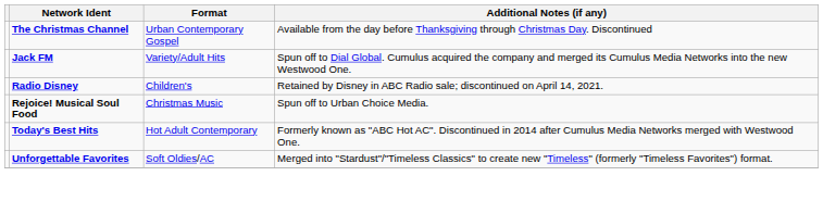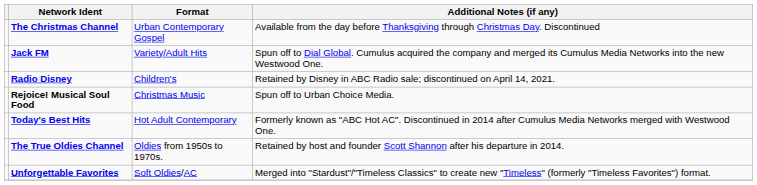+ row: The True Oldies Channel | Oldies from 1950s to 1970s. | Retained by host and founder Scott Shannon after his departure in 2014.
